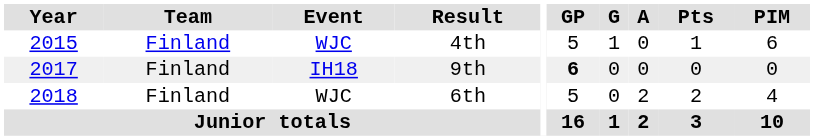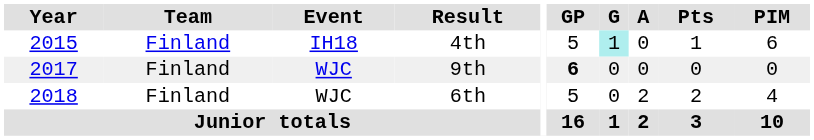4th | Event: WJC -> IH18
4th | G: no background -> paleturquoise background
9th | Event: IH18 -> WJC
